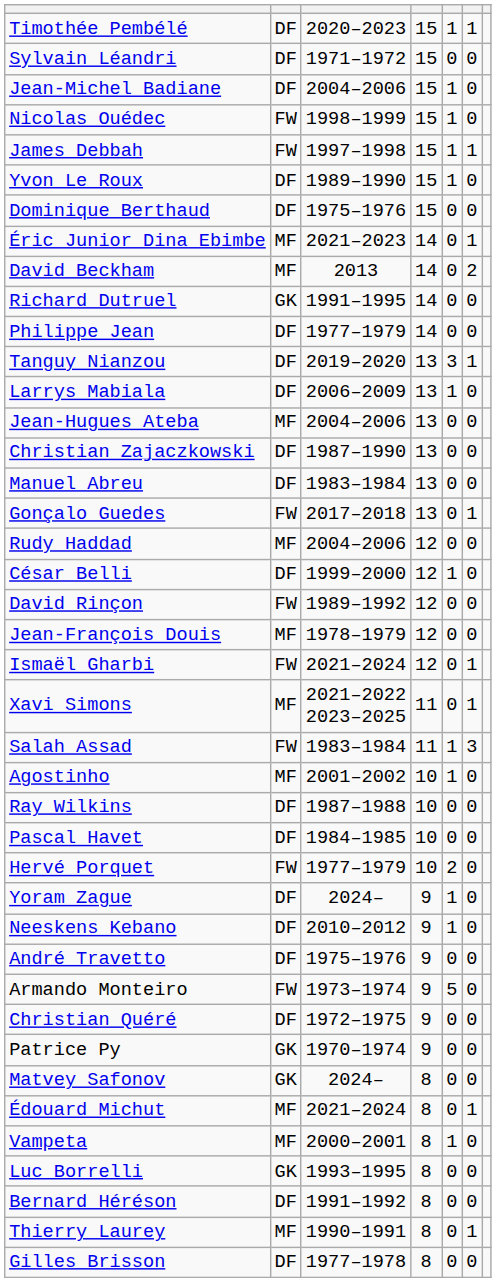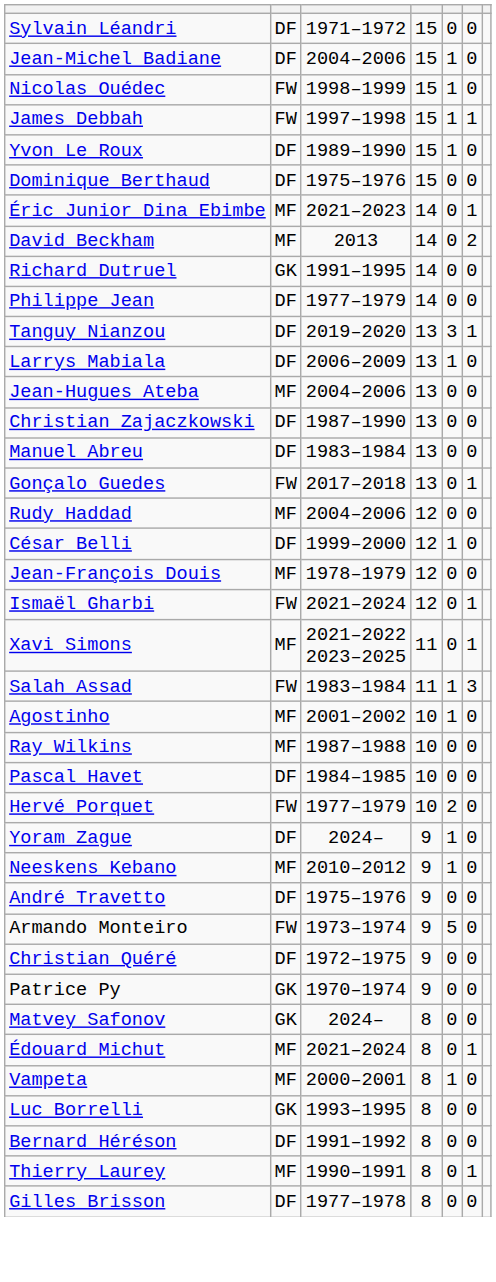- row: Timothée Pembélé | DF | 2020–2023 | 15 | 1 | 1
- row: David Rinçon | FW | 1989–1992 | 12 | 0 | 0
Ray Wilkins | column 2: DF -> MF
Neeskens Kebano | column 2: DF -> MF
